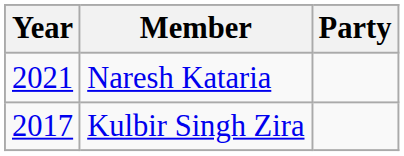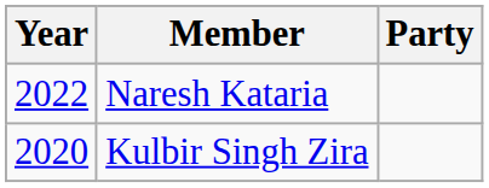Naresh Kataria | Year: 2021 -> 2022
Kulbir Singh Zira | Year: 2017 -> 2020
